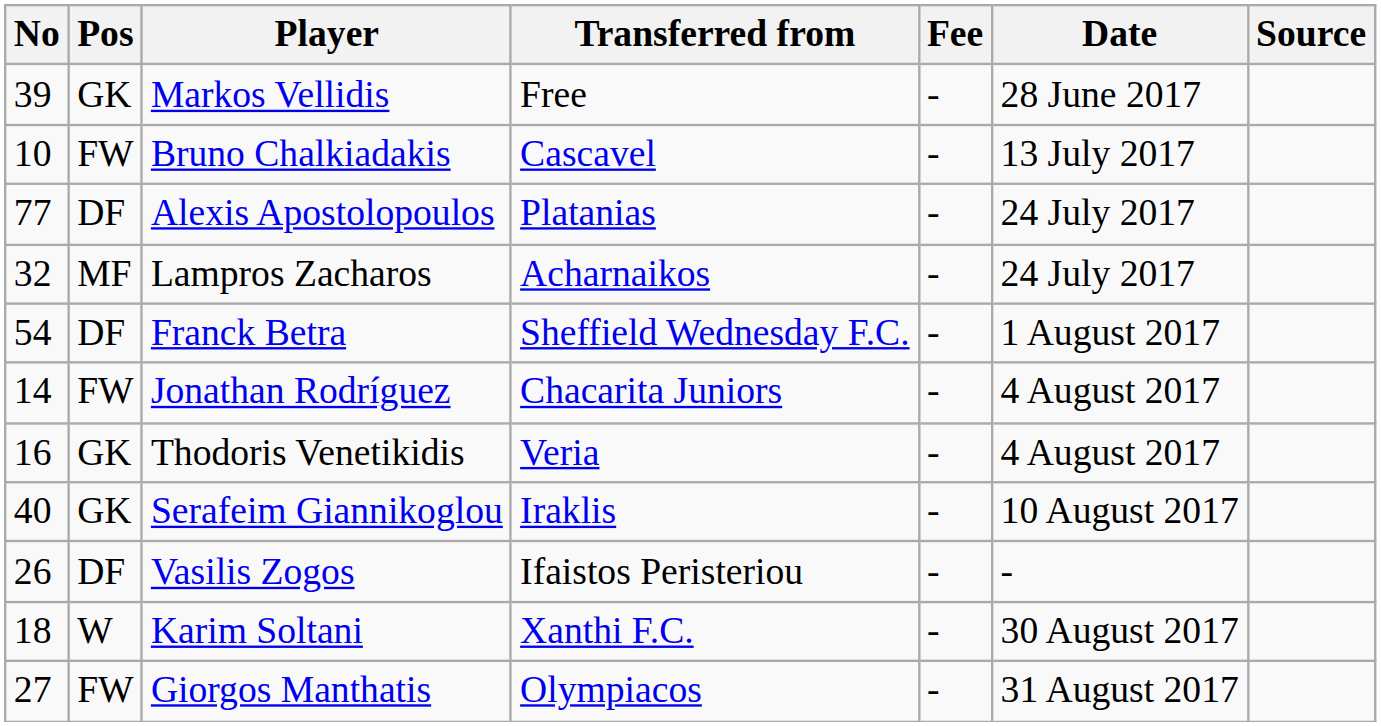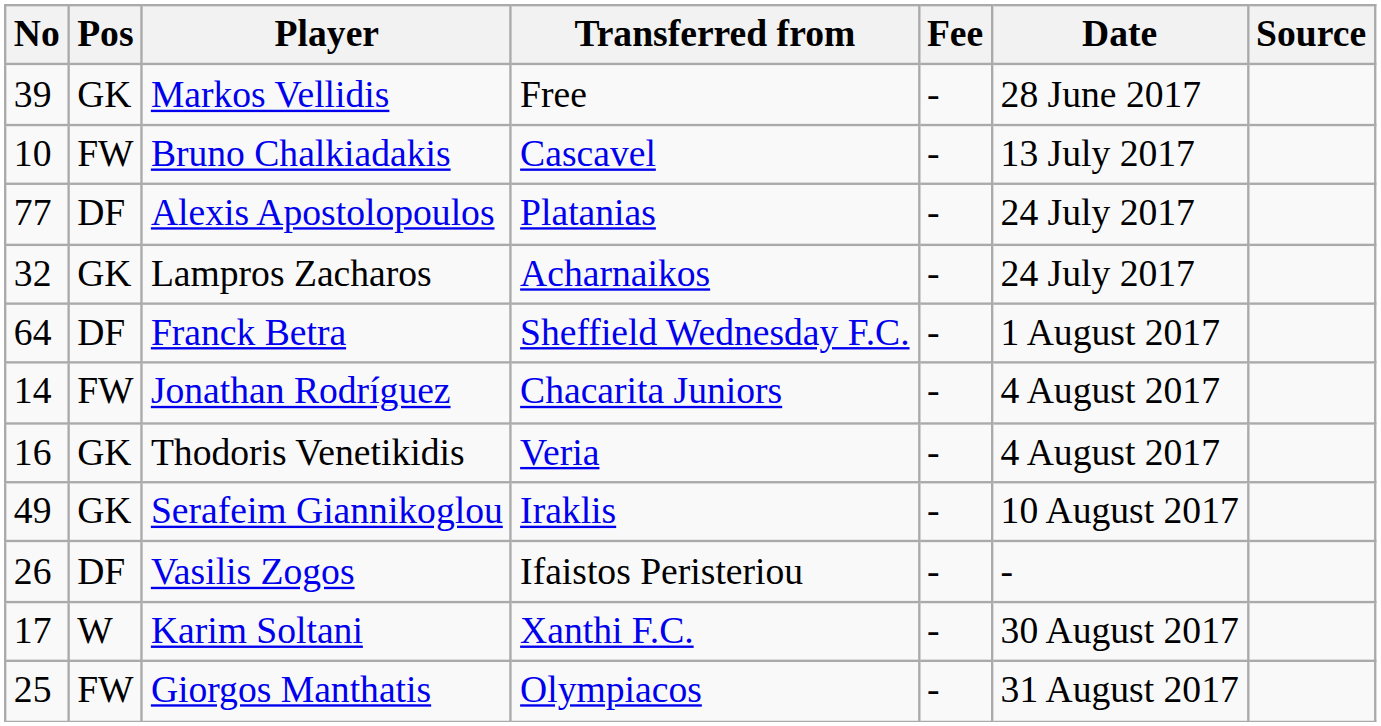Lampros Zacharos | Pos: MF -> GK
Franck Betra | No: 54 -> 64
Serafeim Giannikoglou | No: 40 -> 49
Karim Soltani | No: 18 -> 17
Giorgos Manthatis | No: 27 -> 25
